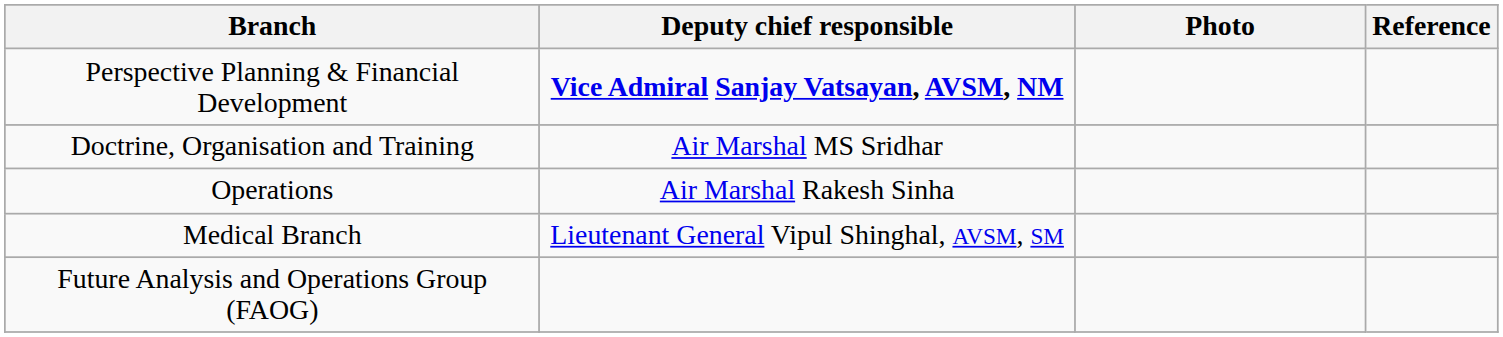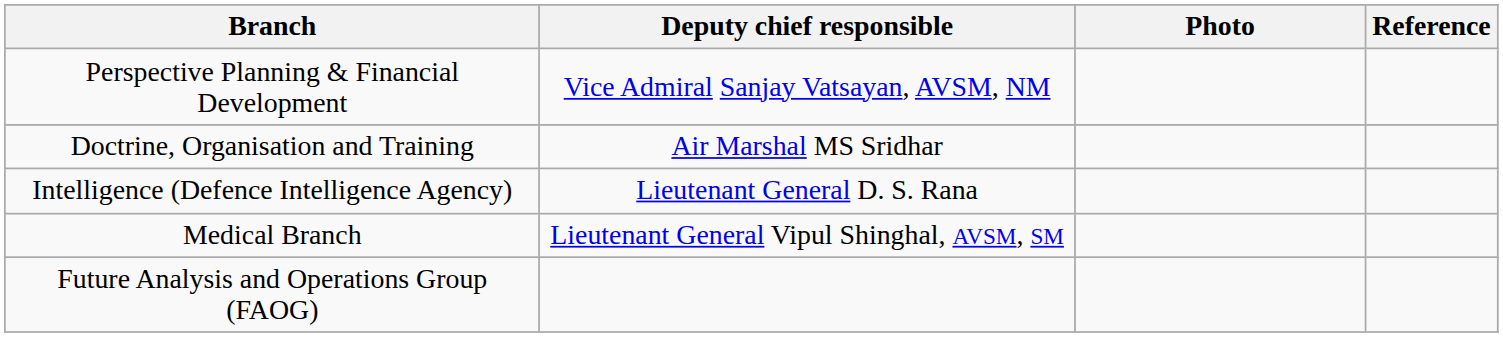Perspective Planning & Financial Development | Deputy chief responsible: bold -> normal
- row: Operations | Air Marshal Rakesh Sinha
+ row: Intelligence (Defence Intelligence Agency) | Lieutenant General D. S. Rana
